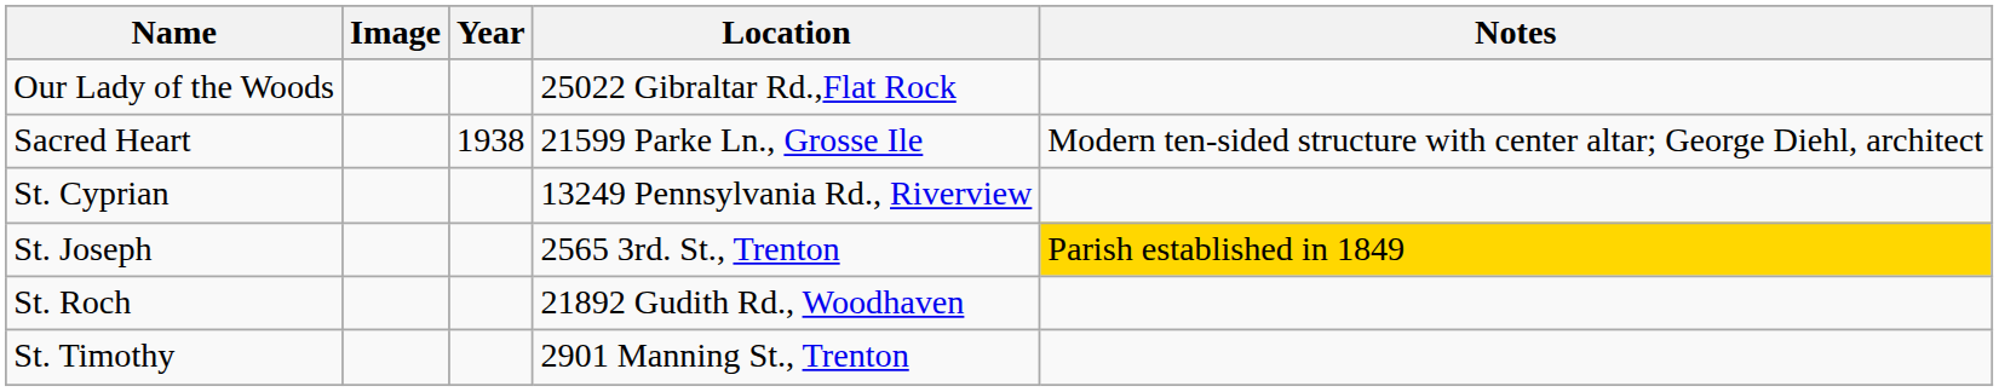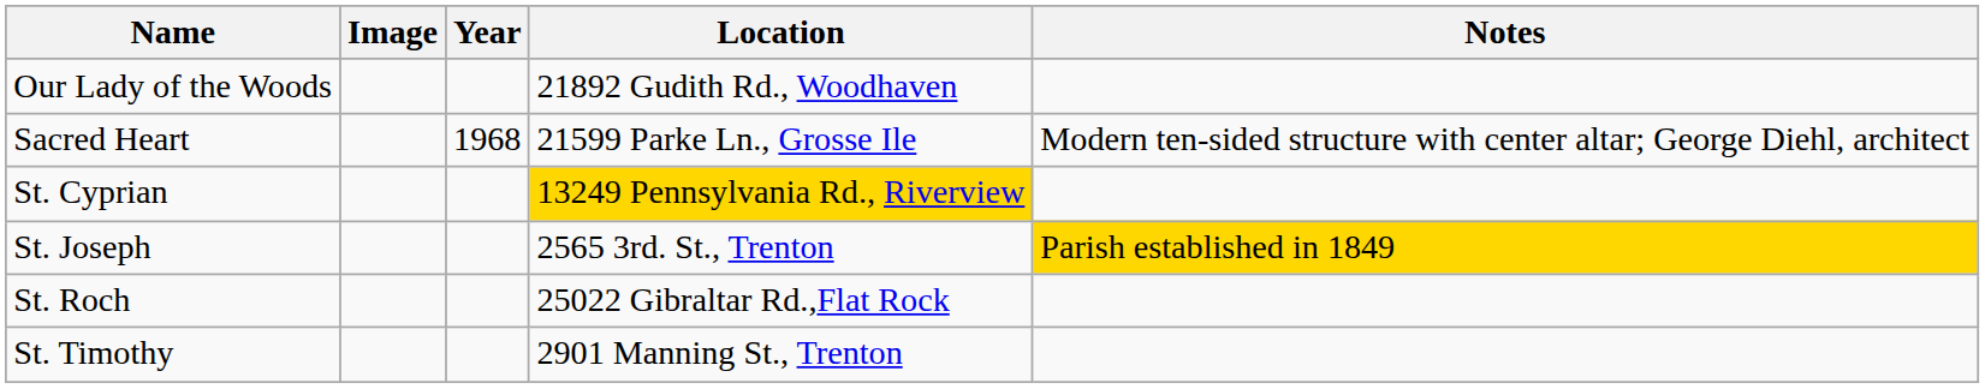Our Lady of the Woods | Location: 25022 Gibraltar Rd.,Flat Rock -> 21892 Gudith Rd., Woodhaven
Sacred Heart | Year: 1938 -> 1968
St. Cyprian | Location: no background -> gold background
St. Roch | Location: 21892 Gudith Rd., Woodhaven -> 25022 Gibraltar Rd.,Flat Rock
